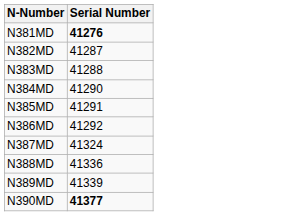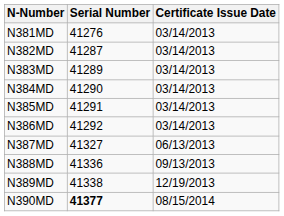+ column: Certificate Issue Date | 03/14/2013 | 03/14/2013 | 03/14/2013 | 03/14/2013 | 03/14/2013 | 03/14/2013 | 06/13/2013 | 09/13/2013 | 12/19/2013 | 08/15/2014
N381MD | Serial Number: bold -> normal
N383MD | Serial Number: 41288 -> 41289
N387MD | Serial Number: 41324 -> 41327
N389MD | Serial Number: 41339 -> 41338
